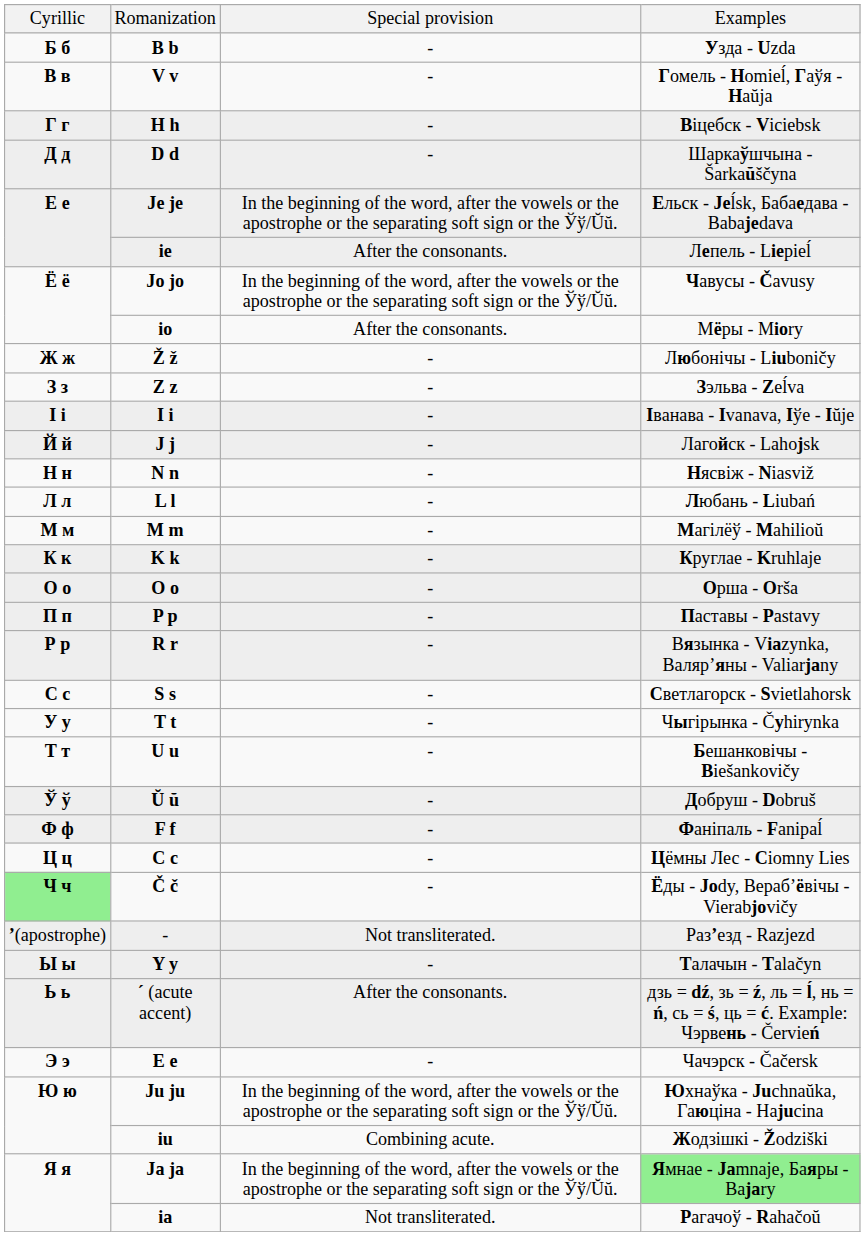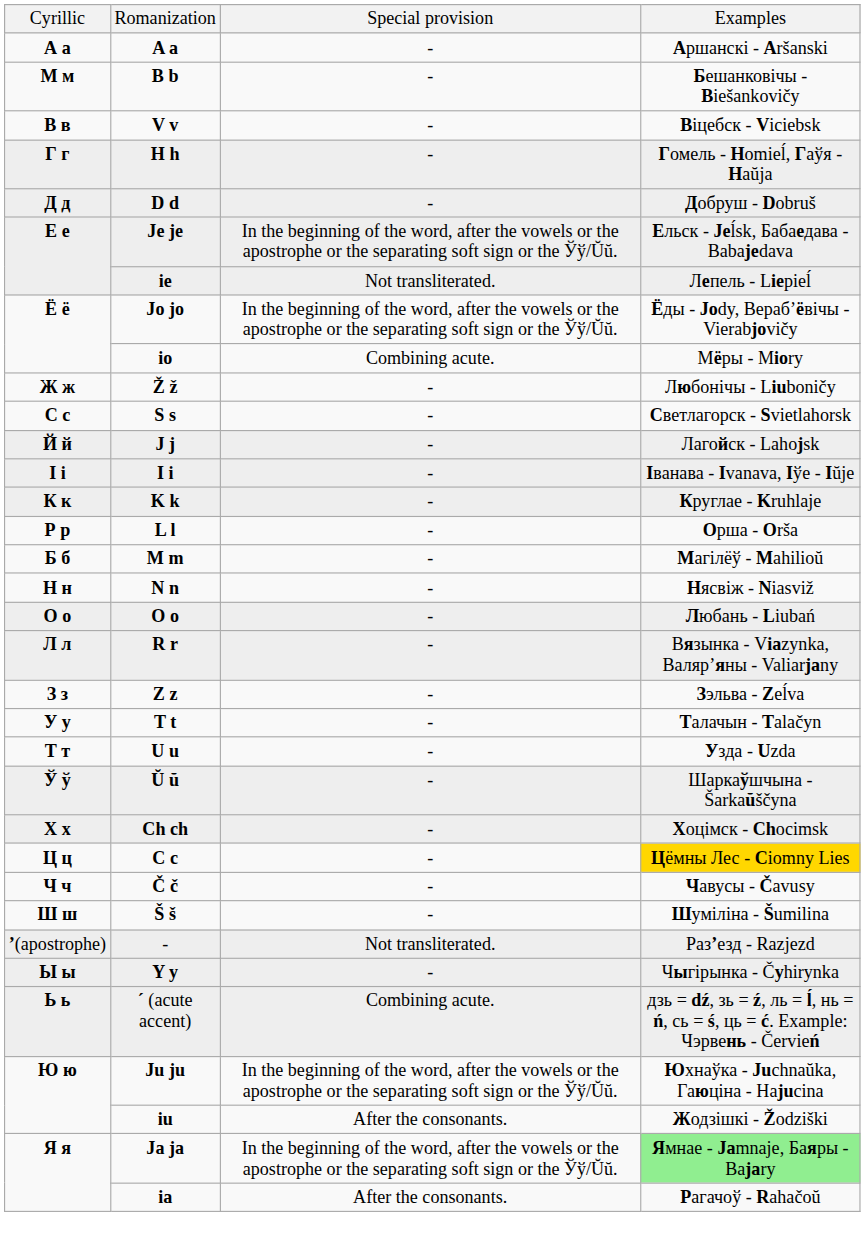+ row: А а | A а | - | Аршанскi - Aršanski
B b | Cyrillic: Б б -> М м
B b | Examples: Узда - Uzda -> Бешанковiчы - Biešankovičy
V v | Examples: Гомель - Homieĺ, Гаўя - Наŭjа -> Вiцебск - Viciebsk
H h | Examples: Вiцебск - Viciebsk -> Гомель - Homieĺ, Гаўя - Наŭjа
D d | Examples: Шаркаўшчына - Šarkaŭščyna -> Добруш - Dobruš
iе | Special provision: After the consonants. -> Not transliterated.
Jo jo | Examples: Чавусы - Čavusy -> Ёды - Jody, Вераб’ёвiчы - Vierabjovičy
io | Special provision: After the consonants. -> Combining acute.
rows swapped: Z z <-> S s
rows swapped: I i <-> J j
rows swapped: K k <-> N n
L l | Cyrillic: Л л -> Р р
L l | Examples: Любань - Liubań -> Орша - Orša
M m | Cyrillic: М м -> Б б
O o | Examples: Орша - Orša -> Любань - Liubań
- row: П п | P p | - | Паставы - Pastavy
R r | Cyrillic: Р р -> Л л
T t | Examples: Чыгiрынка - Čyhirynka -> Талачын - Talačyn
U u | Examples: Бешанковiчы - Biešankovičy -> Узда - Uzda
Ŭ ŭ | Examples: Добруш - Dobruš -> Шаркаўшчына - Šarkaŭščyna
- row: Ф ф | F f | - | Фанiпаль - Fanipaĺ
+ row: Х х | Ch ch | - | Хоцiмск - Chocimsk
C c | Examples: no background -> gold background
Č č | Cyrillic: lightgreen background -> no background
Č č | Examples: Ёды - Jody, Вераб’ёвiчы - Vierabjovičy -> Чавусы - Čavusy
+ row: Ш ш | Š š | - | Шумiлiна - Šumilina
Y y | Examples: Талачын - Talačyn -> Чыгiрынка - Čyhirynka
´ (acute accent) | Special provision: After the consonants. -> Combining acute.
- row: Э э | E e | - | Чачэрск - Čačersk
iu | Special provision: Combining acute. -> After the consonants.
iа | Special provision: Not transliterated. -> After the consonants.
